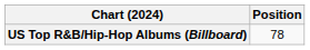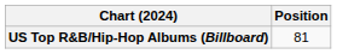US Top R&B/Hip-Hop Albums (Billboard) | Position: 78 -> 81
